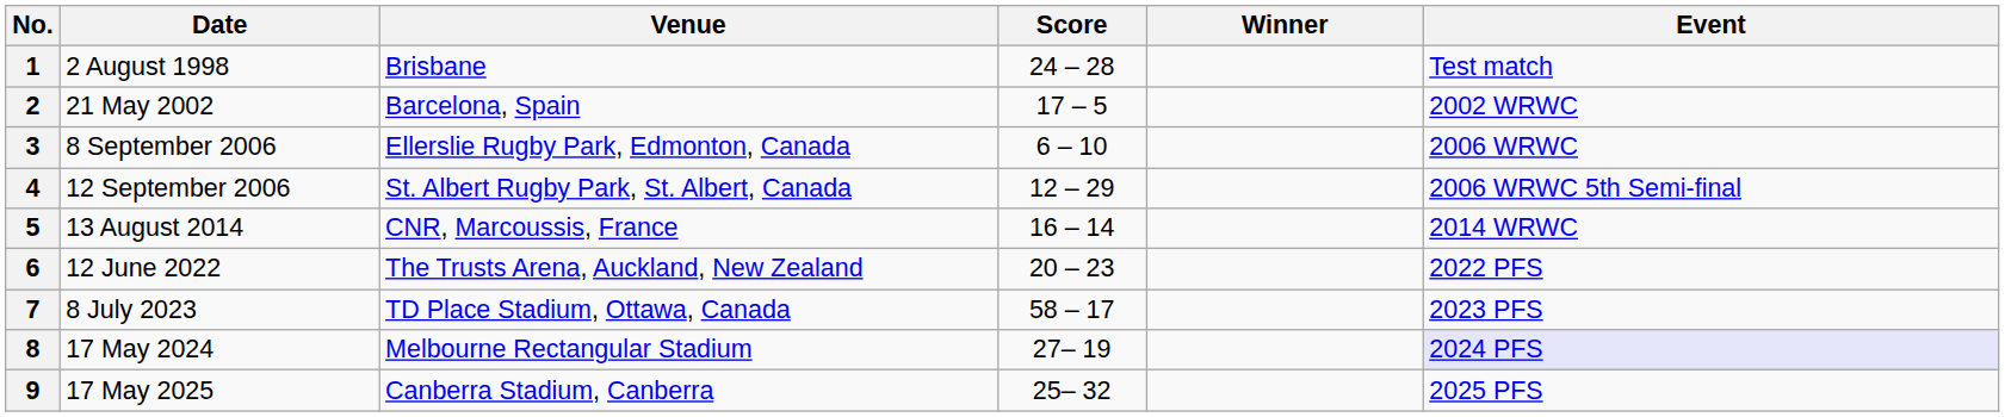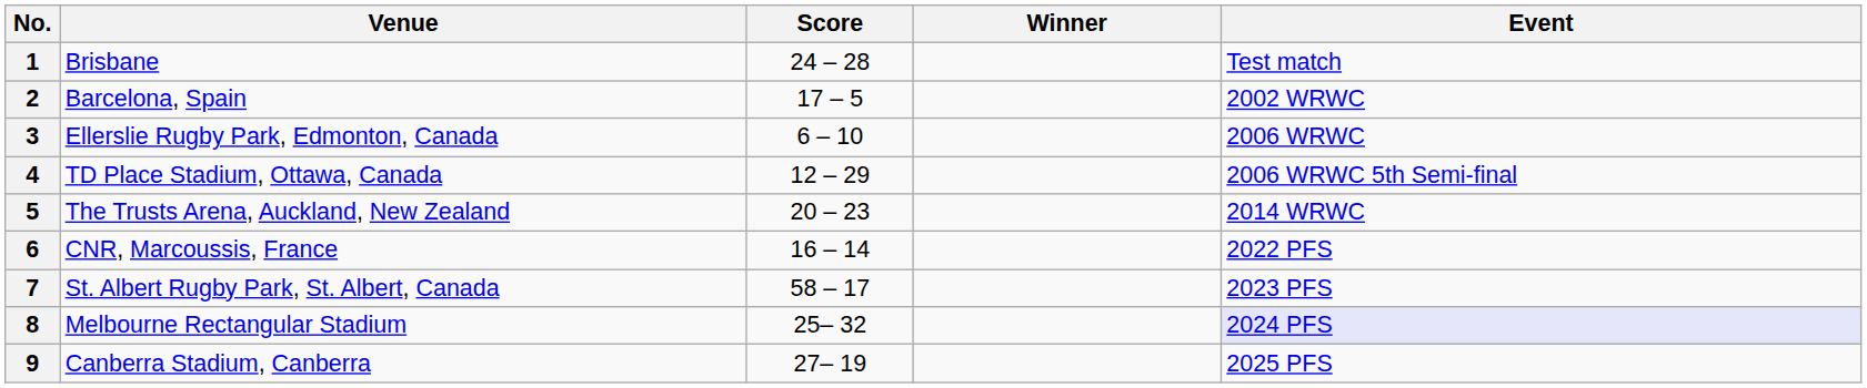- column: Date | 2 August 1998 | 21 May 2002 | 8 September 2006 | 12 September 2006 | 13 August 2014 | 12 June 2022 | 8 July 2023 | 17 May 2024 | 17 May 2025
4 | Venue: St. Albert Rugby Park, St. Albert, Canada -> TD Place Stadium, Ottawa, Canada
5 | Venue: CNR, Marcoussis, France -> The Trusts Arena, Auckland, New Zealand
5 | Score: 16 – 14 -> 20 – 23
6 | Venue: The Trusts Arena, Auckland, New Zealand -> CNR, Marcoussis, France
6 | Score: 20 – 23 -> 16 – 14
7 | Venue: TD Place Stadium, Ottawa, Canada -> St. Albert Rugby Park, St. Albert, Canada
8 | Score: 27– 19 -> 25– 32
9 | Score: 25– 32 -> 27– 19
